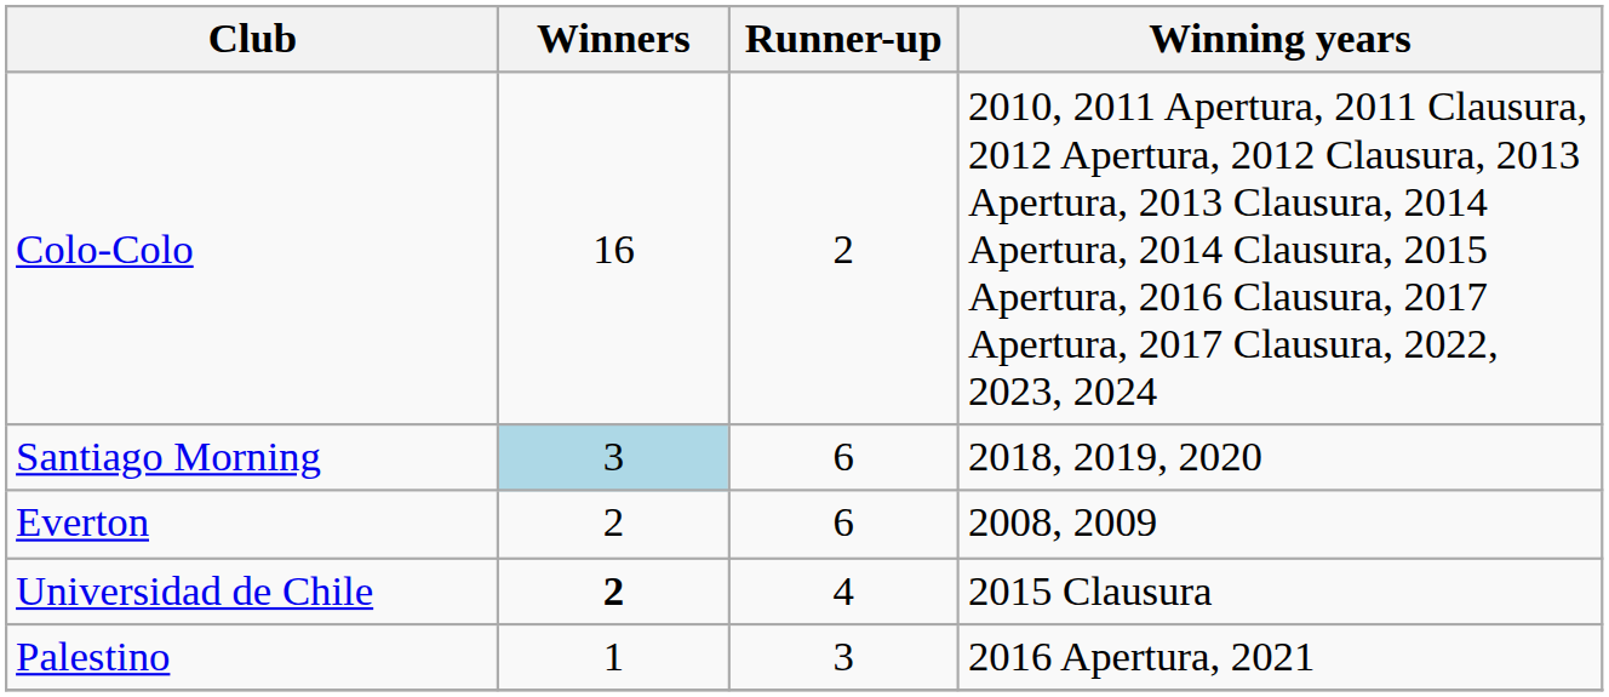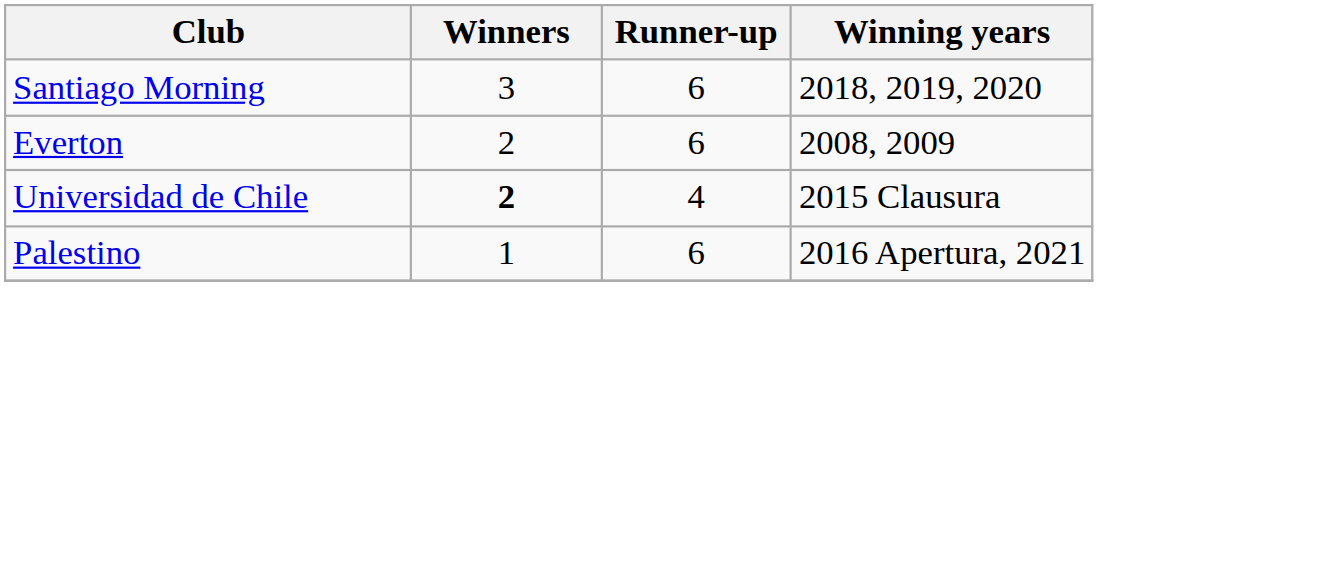- row: Colo-Colo | 16 | 2 | 2010, 2011 Apertura, 2011 Clausura, 2012 Apertura, 2012 Clausura, 2013 Apertura, 2013 Clausura, 2014 Apertura, 2014 Clausura, 2015 Apertura, 2016 Clausura, 2017 Apertura, 2017 Clausura, 2022, 2023, 2024
Santiago Morning | Winners: lightblue background -> no background
Palestino | Runner-up: 3 -> 6
